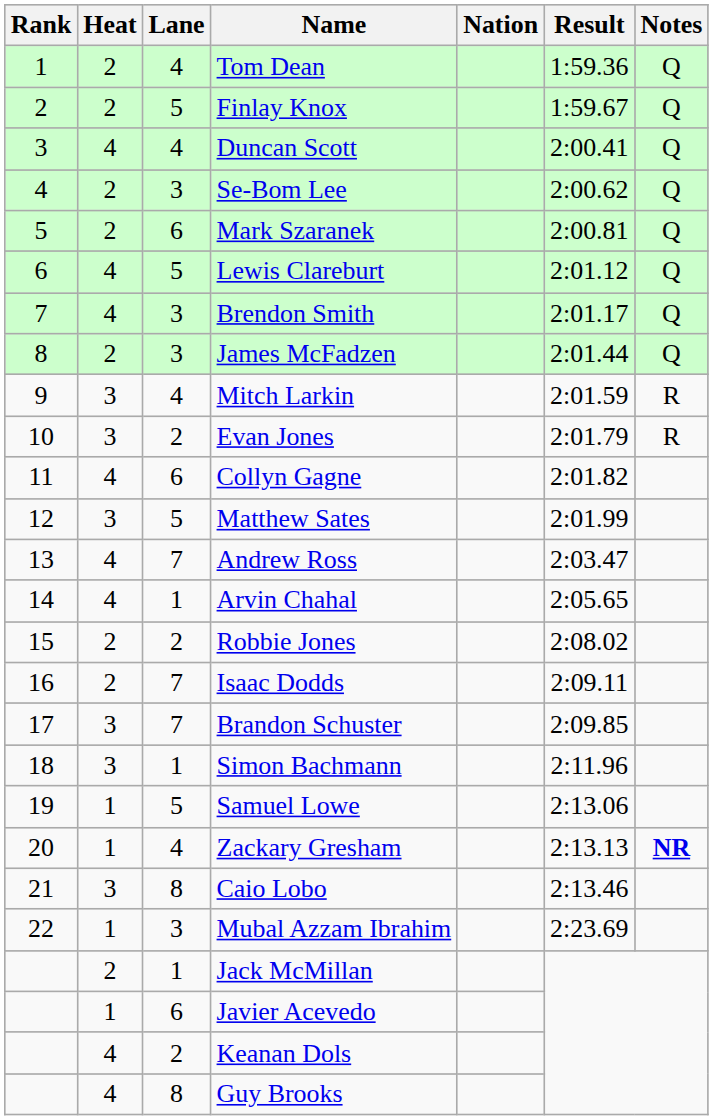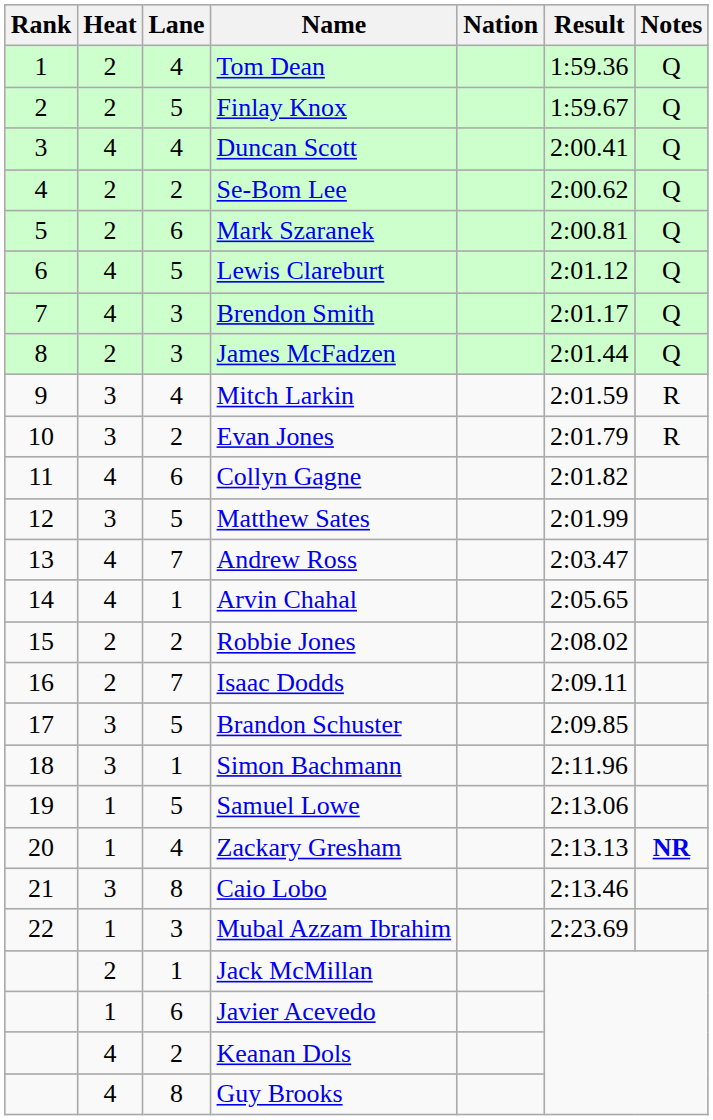Se-Bom Lee | Lane: 3 -> 2
Brandon Schuster | Lane: 7 -> 5
